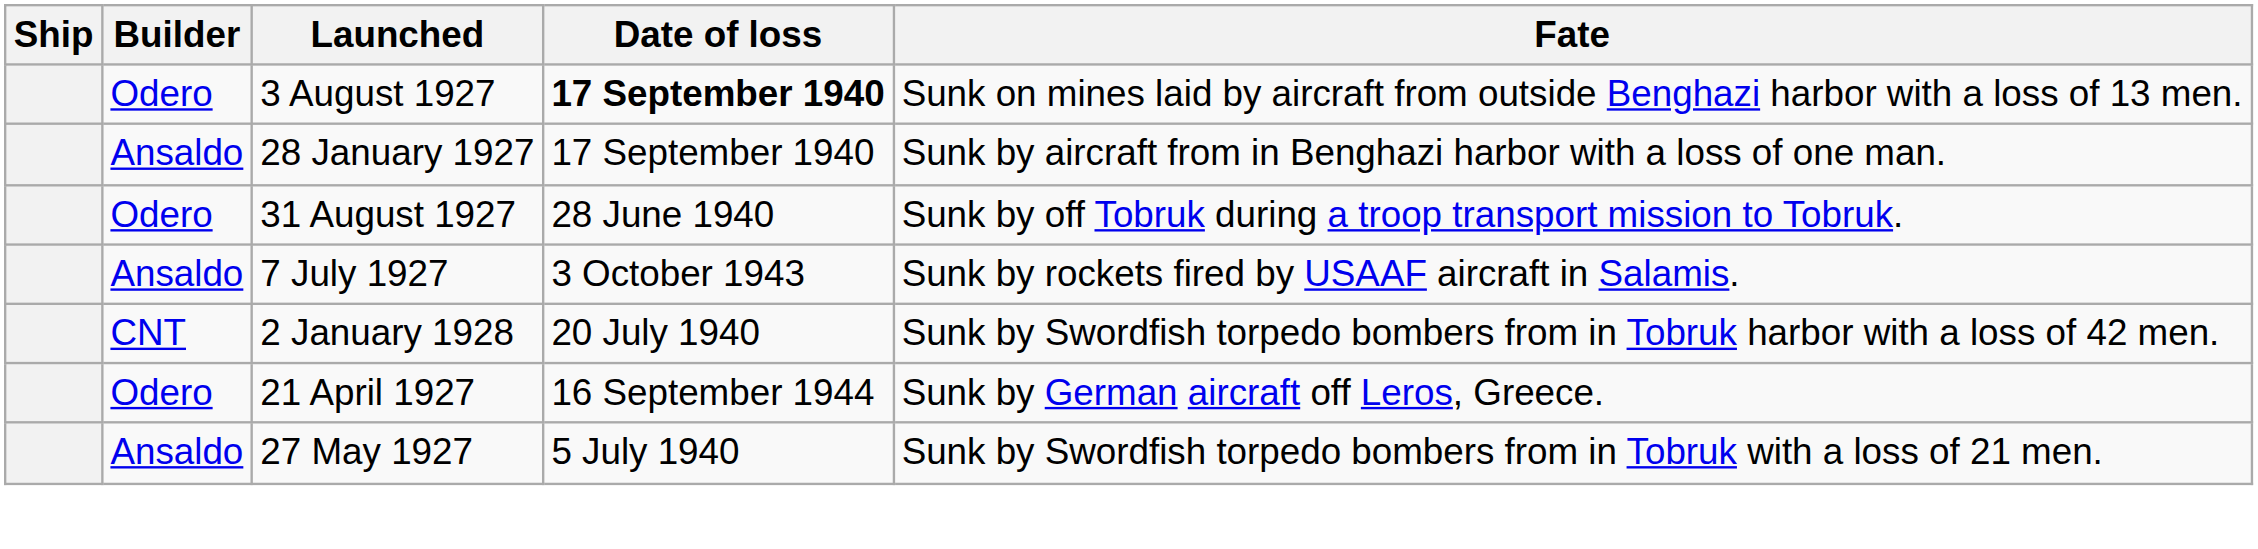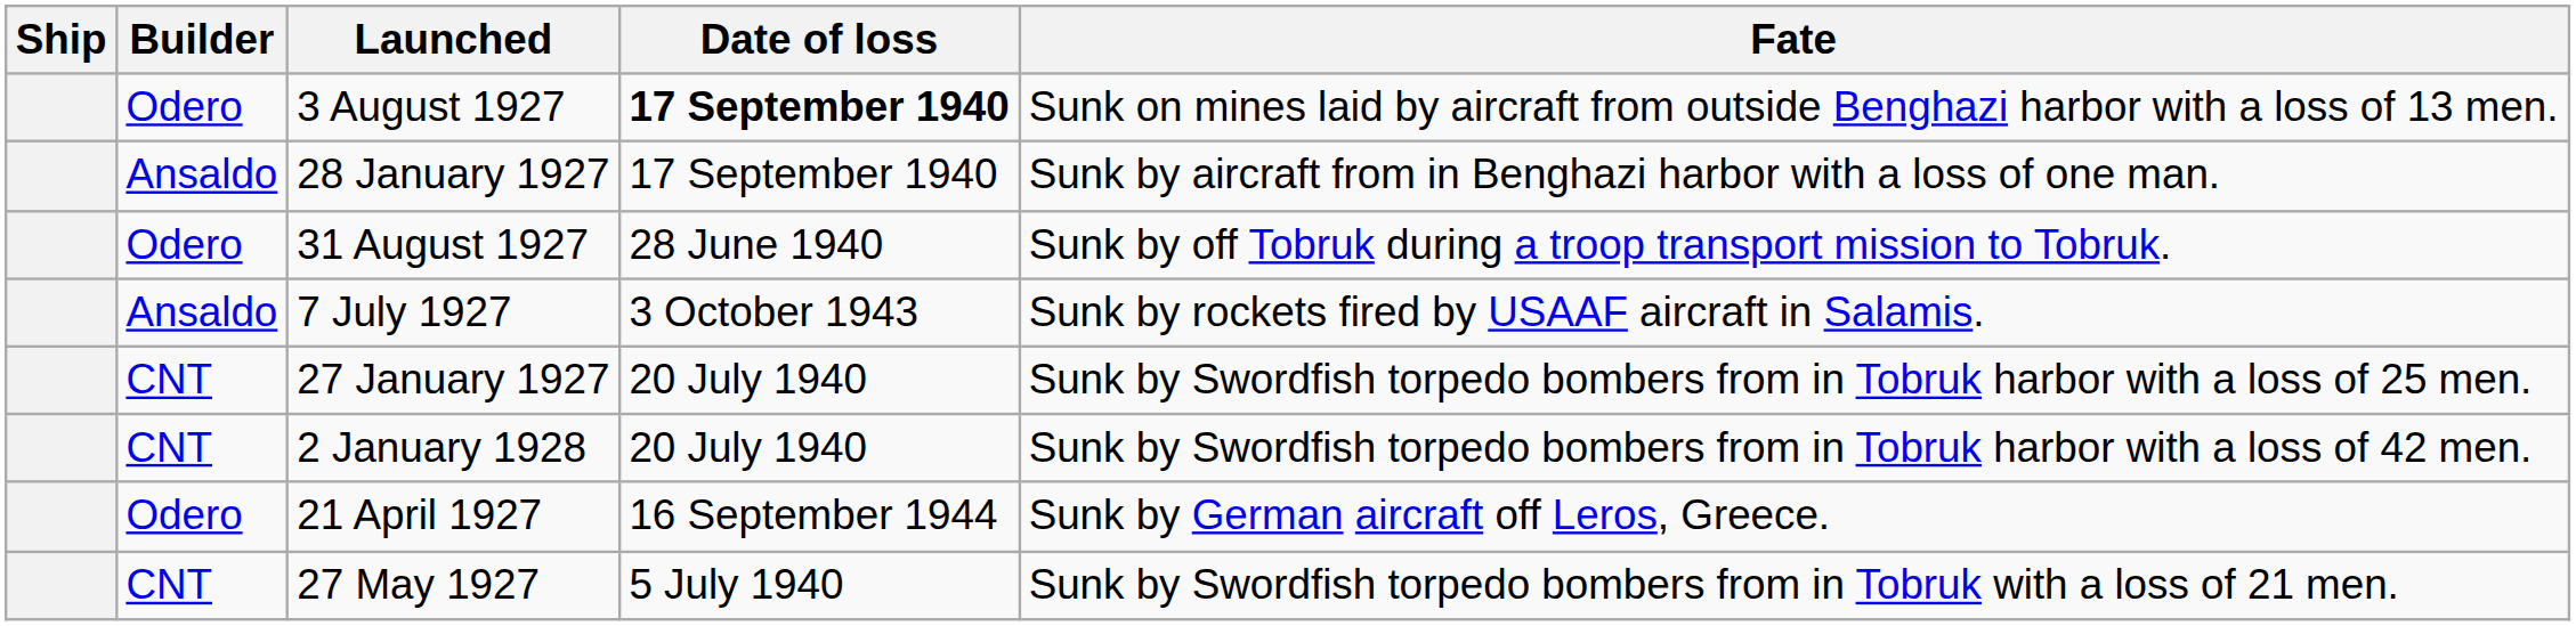+ row: CNT | 27 January 1927 | 20 July 1940 | Sunk by Swordfish torpedo bombers from in Tobruk harbor with a loss of 25 men.
27 May 1927 | Builder: Ansaldo -> CNT
